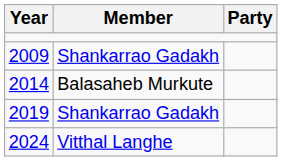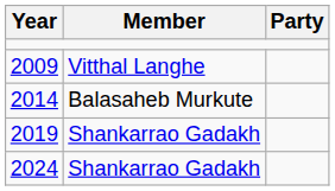2009 | Member: Shankarrao Gadakh -> Vitthal Langhe
2024 | Member: Vitthal Langhe -> Shankarrao Gadakh
